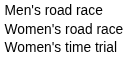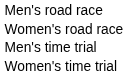+ row: Men's time trial
